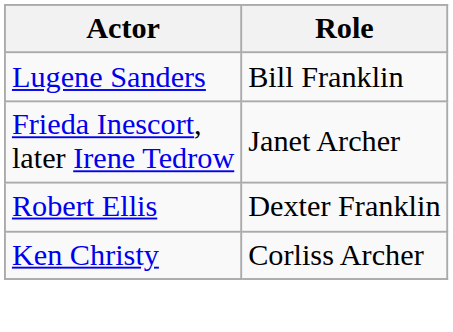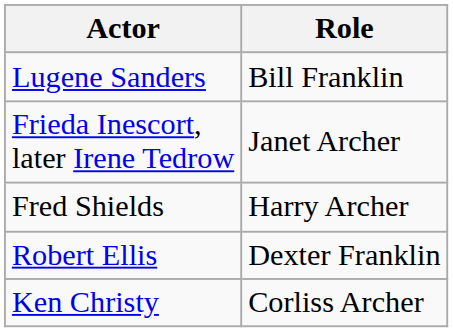+ row: Fred Shields | Harry Archer
